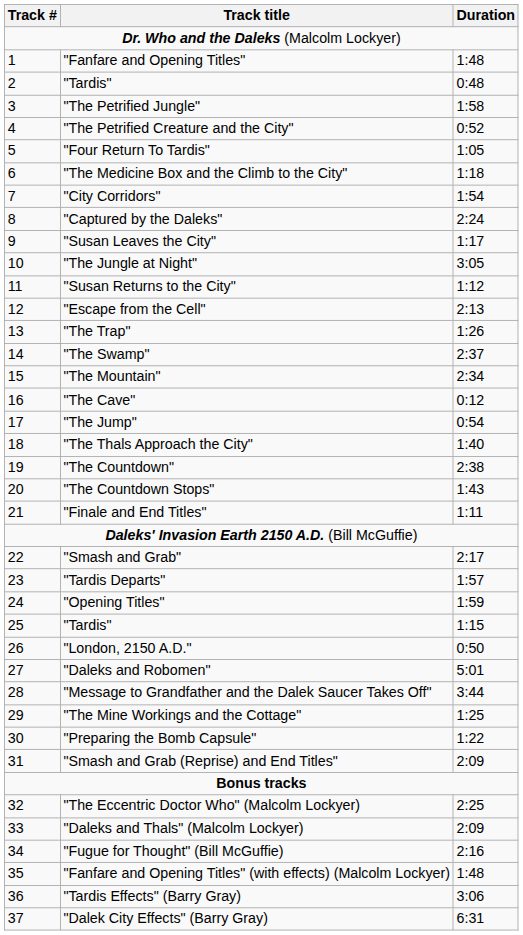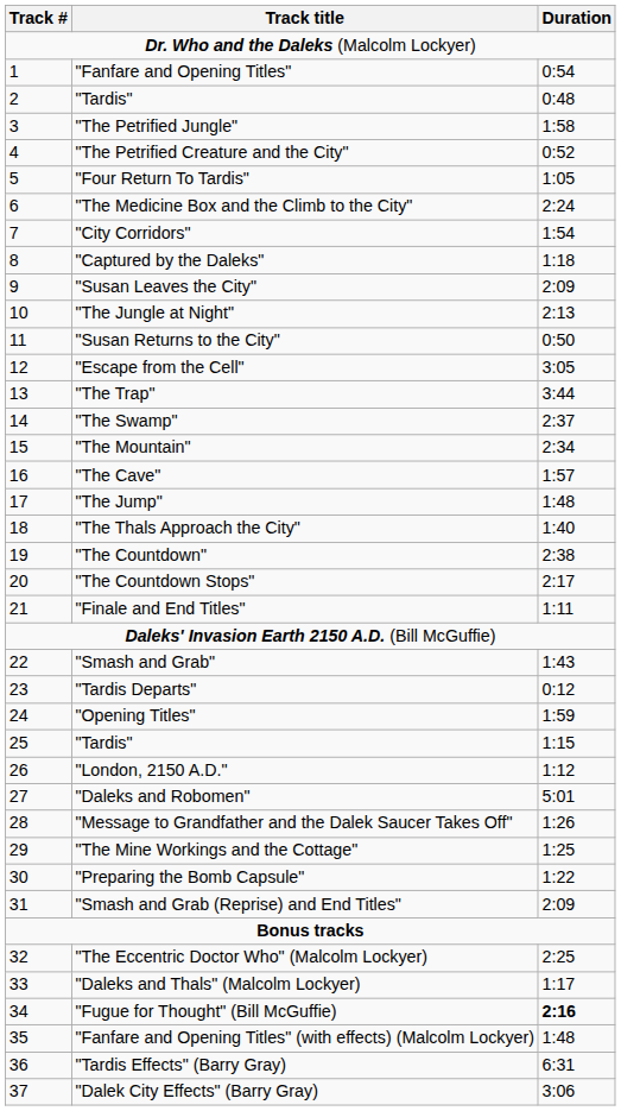"Fanfare and Opening Titles" | Duration: 1:48 -> 0:54
"The Medicine Box and the Climb to the City" | Duration: 1:18 -> 2:24
"Captured by the Daleks" | Duration: 2:24 -> 1:18
"Susan Leaves the City" | Duration: 1:17 -> 2:09
"The Jungle at Night" | Duration: 3:05 -> 2:13
"Susan Returns to the City" | Duration: 1:12 -> 0:50
"Escape from the Cell" | Duration: 2:13 -> 3:05
"The Trap" | Duration: 1:26 -> 3:44
"The Cave" | Duration: 0:12 -> 1:57
"The Jump" | Duration: 0:54 -> 1:48
"The Countdown Stops" | Duration: 1:43 -> 2:17
"Smash and Grab" | Duration: 2:17 -> 1:43
"Tardis Departs" | Duration: 1:57 -> 0:12
"London, 2150 A.D." | Duration: 0:50 -> 1:12
"Message to Grandfather and the Dalek Saucer Takes Off" | Duration: 3:44 -> 1:26
"Daleks and Thals" (Malcolm Lockyer) | Duration: 2:09 -> 1:17
"Fugue for Thought" (Bill McGuffie) | Duration: normal -> bold
"Tardis Effects" (Barry Gray) | Duration: 3:06 -> 6:31
"Dalek City Effects" (Barry Gray) | Duration: 6:31 -> 3:06
